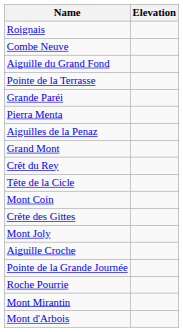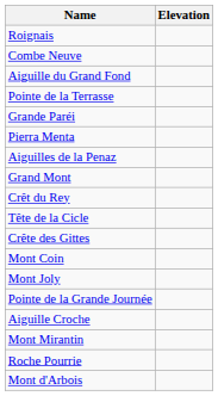rows swapped: Crête des Gittes <-> Mont Coin
rows swapped: Aiguille Croche <-> Pointe de la Grande Journée
rows swapped: Mont Mirantin <-> Roche Pourrie
